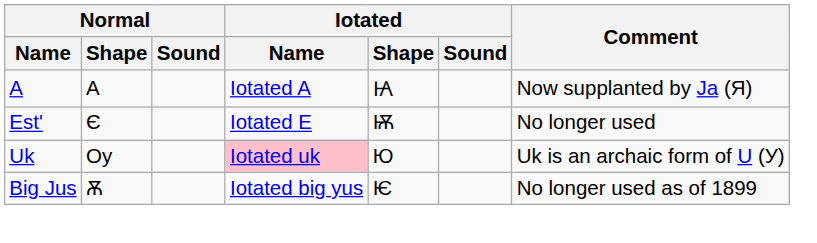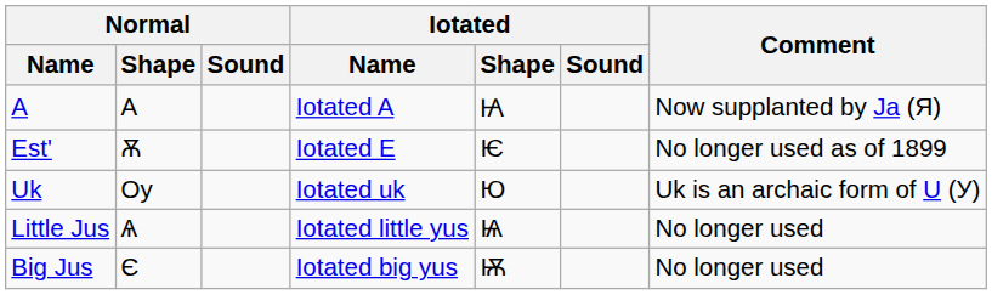Est' | Normal / Shape: Є -> Ѫ
Est' | Iotated / Shape: Ѭ -> Ѥ
Est' | Comment: No longer used -> No longer used as of 1899
Uk | Iotated / Name: pink background -> no background
+ row: Little Jus | Ѧ | Iotated little yus | Ѩ | No longer used
Big Jus | Normal / Shape: Ѫ -> Є
Big Jus | Iotated / Shape: Ѥ -> Ѭ
Big Jus | Comment: No longer used as of 1899 -> No longer used
